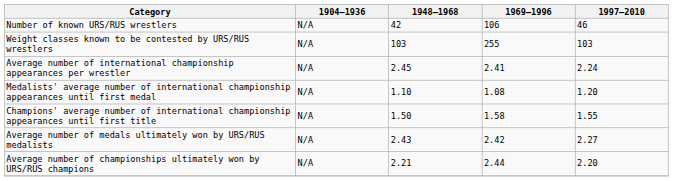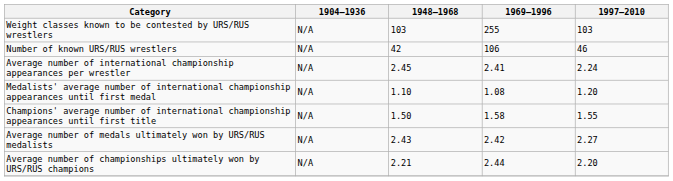rows swapped: Weight classes known to be contested by URS/RUS wrestlers <-> Number of known URS/RUS wrestlers
